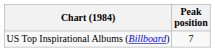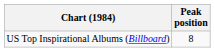US Top Inspirational Albums (Billboard) | Peak position: 7 -> 8
